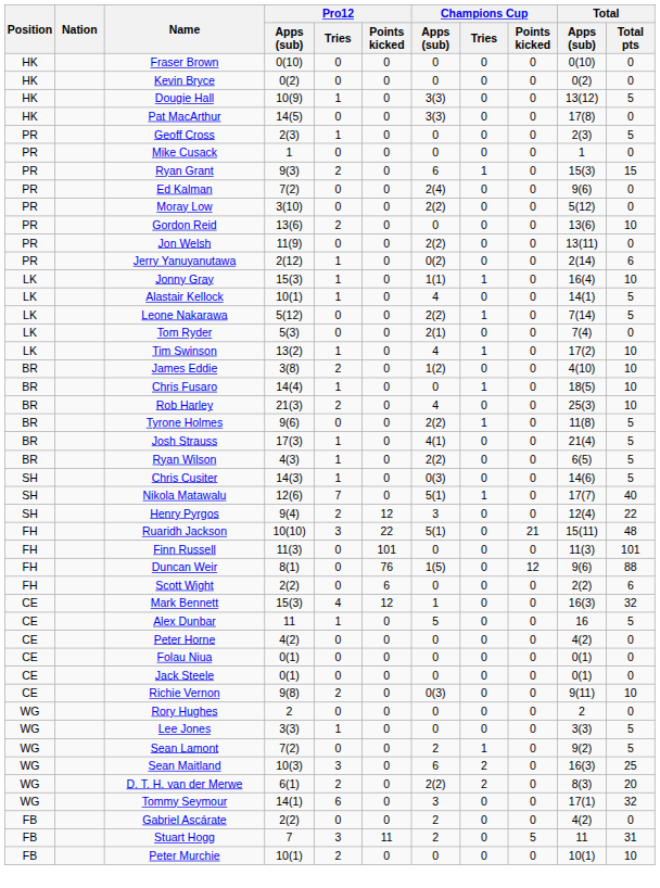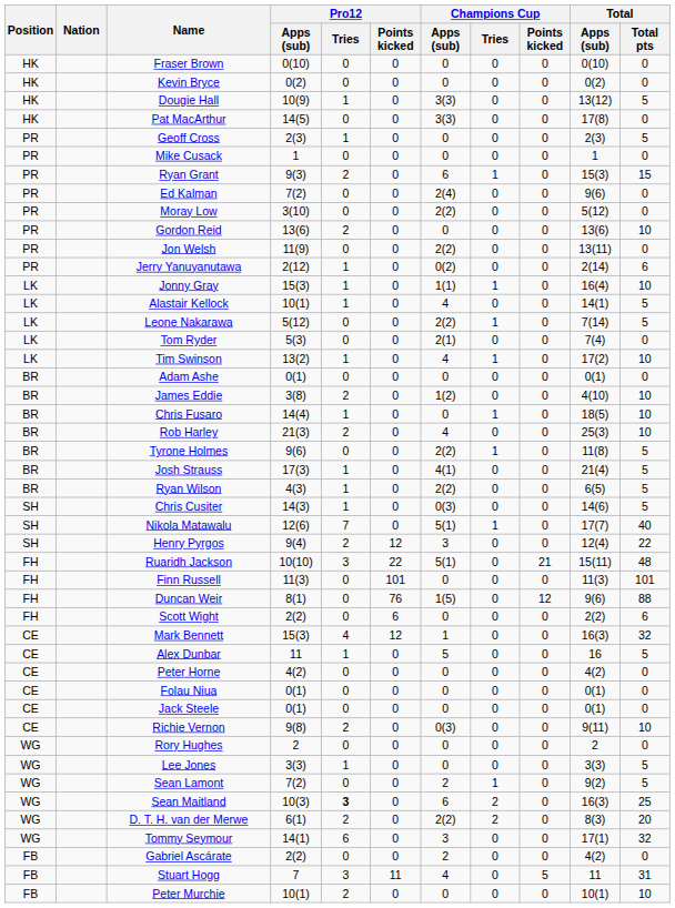+ row: BR | Adam Ashe | 0(1) | 0 | 0 | 0 | 0 | 0 | 0(1) | 0
Sean Maitland | Pro12 / Tries: normal -> bold
Stuart Hogg | Champions Cup / Apps (sub): 2 -> 4
